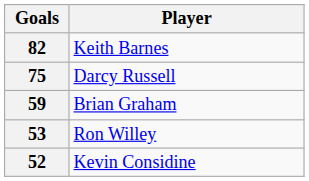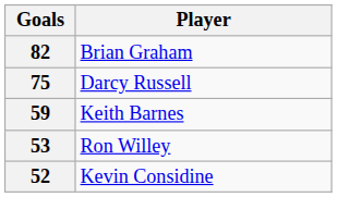82 | Player: Keith Barnes -> Brian Graham
59 | Player: Brian Graham -> Keith Barnes
